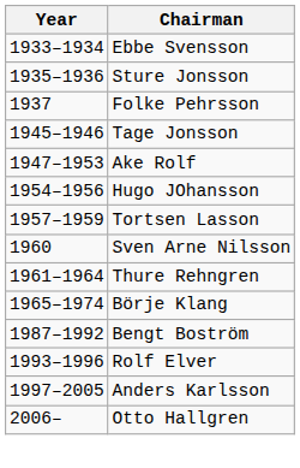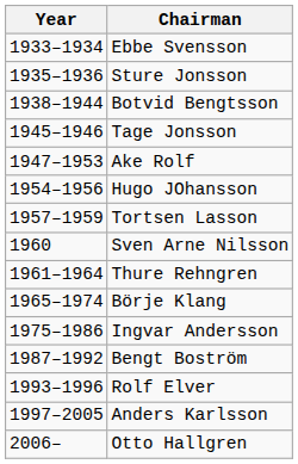- row: 1937 | Folke Pehrsson
+ row: 1938–1944 | Botvid Bengtsson
+ row: 1975–1986 | Ingvar Andersson
